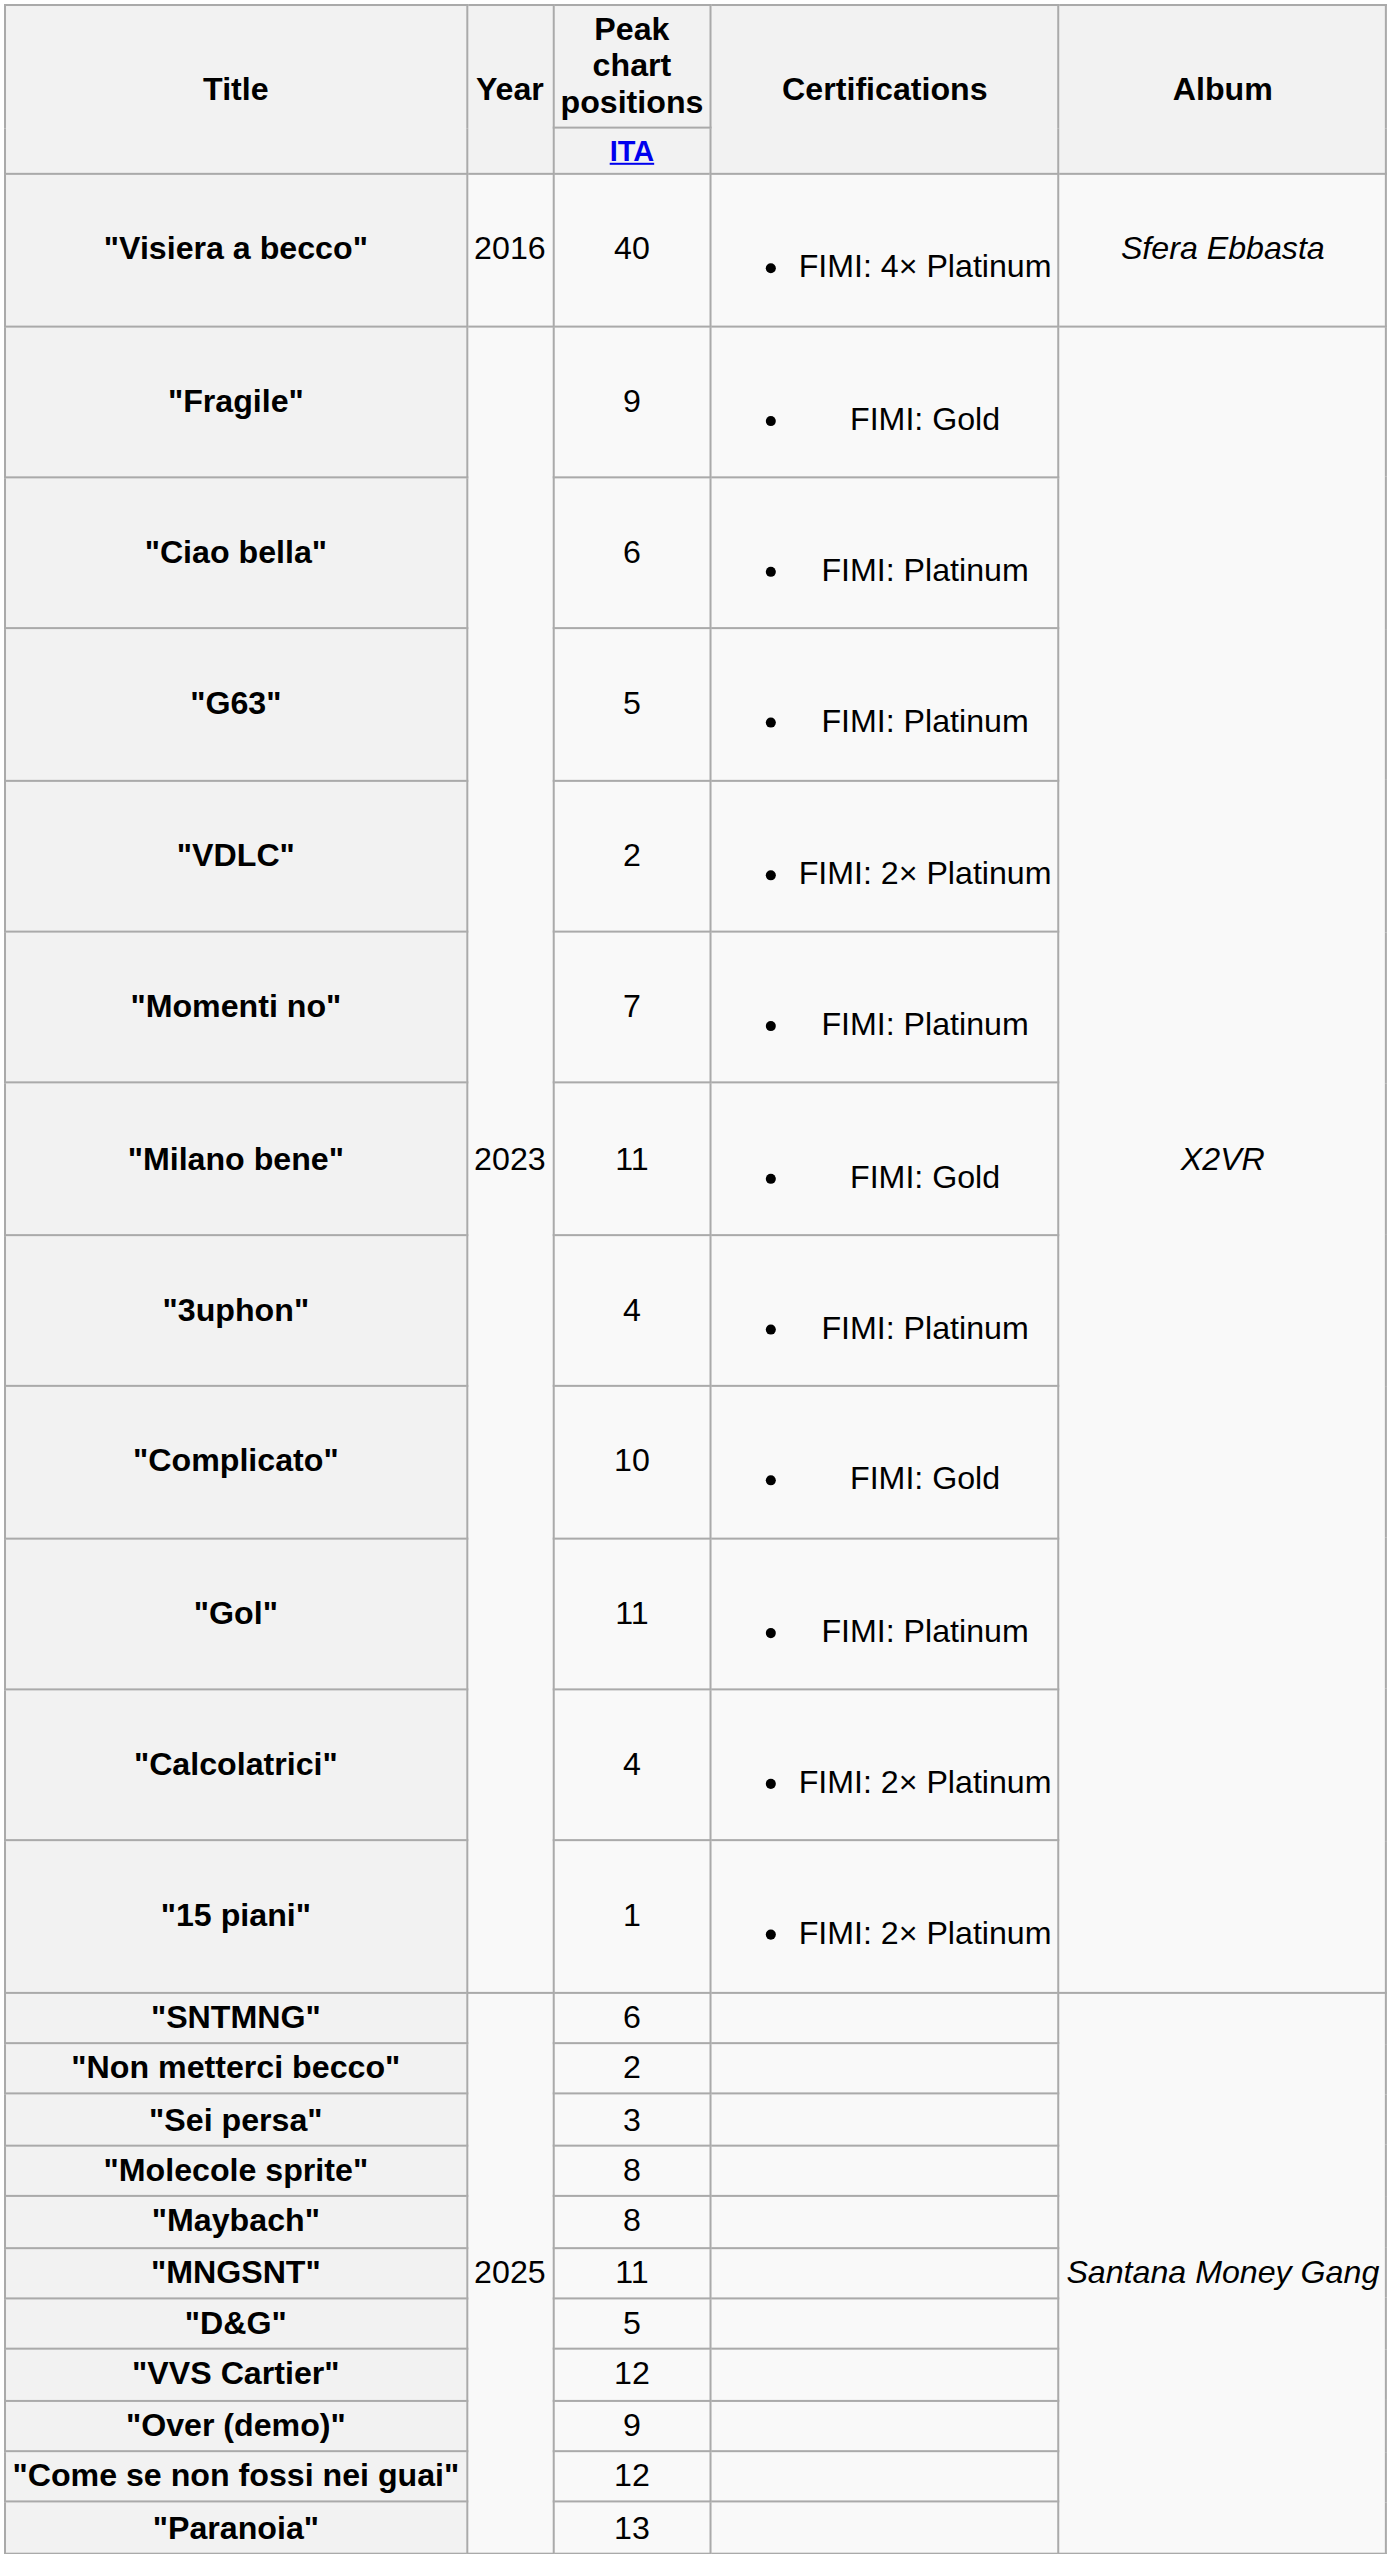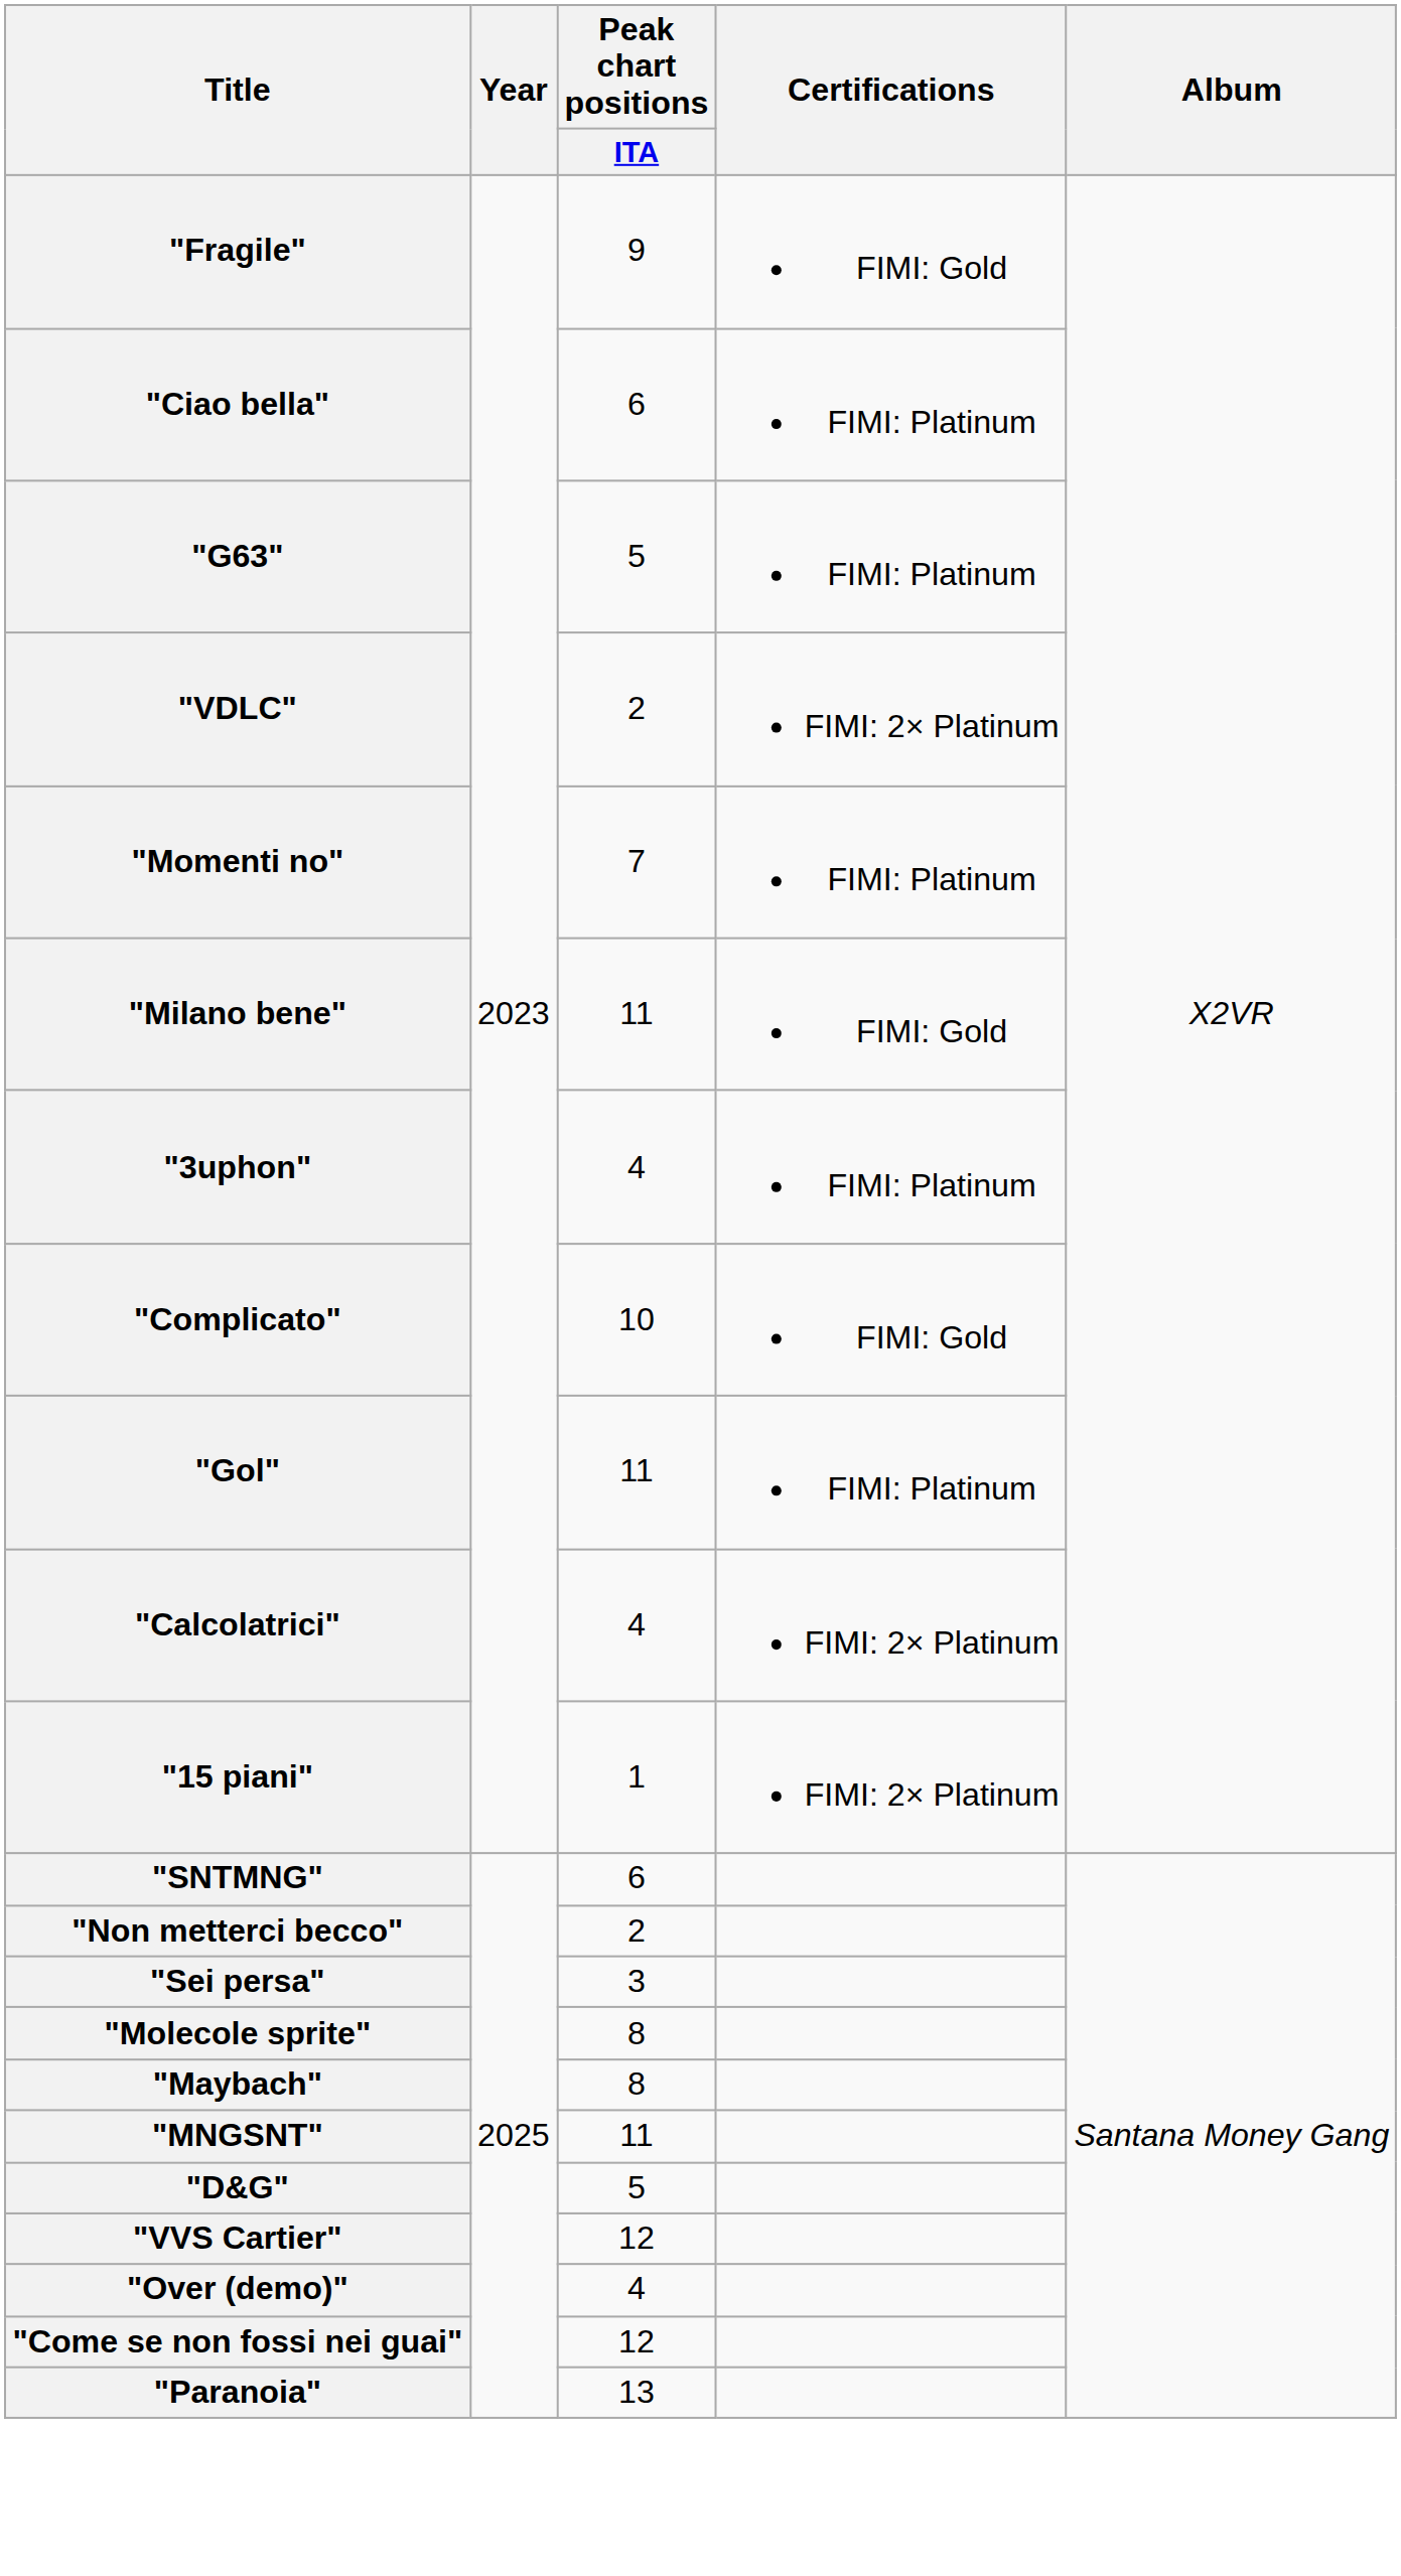- row: "Visiera a becco" | 2016 | 40 | FIMI: 4× Platinum | Sfera Ebbasta
"Over (demo)" | Peak chart positions / ITA: 9 -> 4
